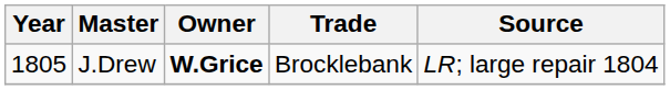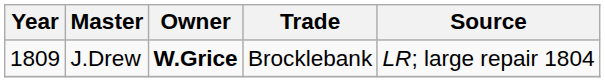J.Drew | Year: 1805 -> 1809
